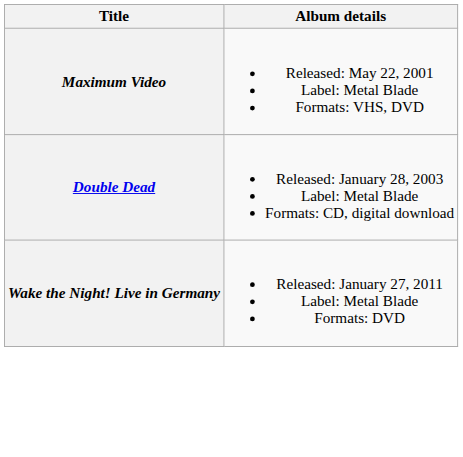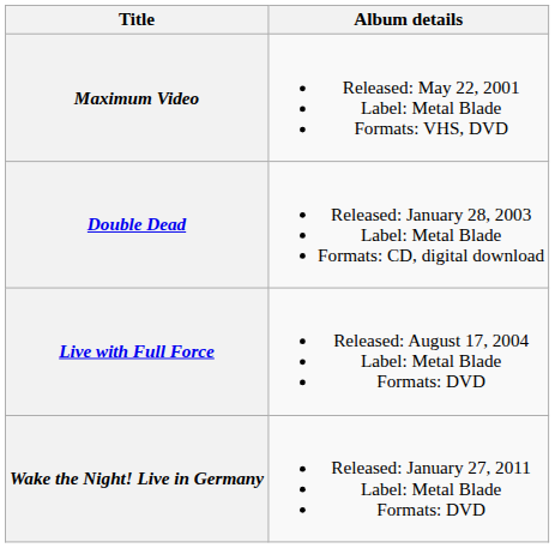+ row: Live with Full Force | Released: August 17, 2004 Label: Metal Blade Formats: DVD
